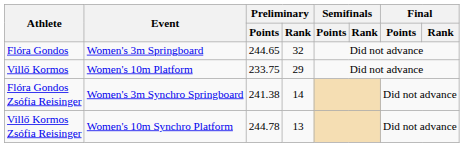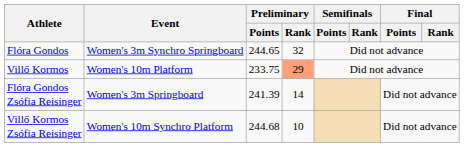Flóra Gondos | Event: Women's 3m Springboard -> Women's 3m Synchro Springboard
Villő Kormos | Preliminary / Rank: no background -> lightsalmon background
Flóra Gondos Zsófia Reisinger | Event: Women's 3m Synchro Springboard -> Women's 3m Springboard
Flóra Gondos Zsófia Reisinger | Preliminary / Points: 241.38 -> 241.39
Villő Kormos Zsófia Reisinger | Preliminary / Points: 244.78 -> 244.68
Villő Kormos Zsófia Reisinger | Preliminary / Rank: 13 -> 10
